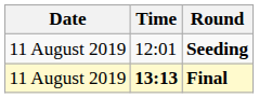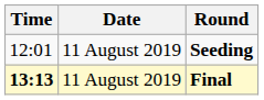columns swapped: Date <-> Time
